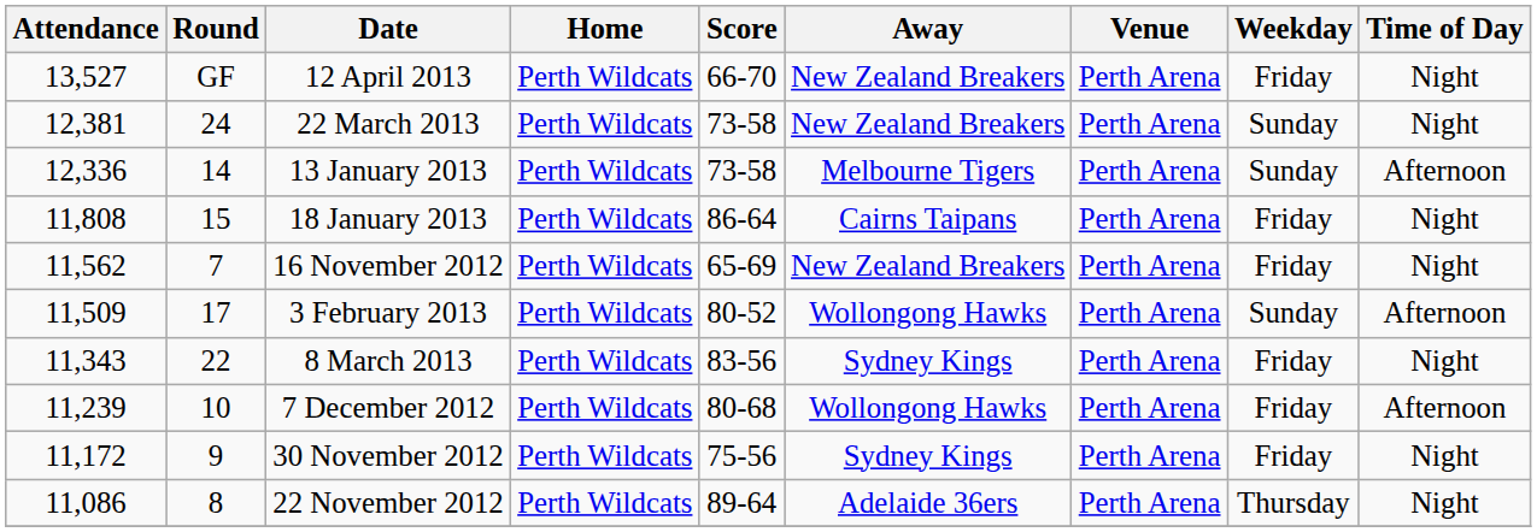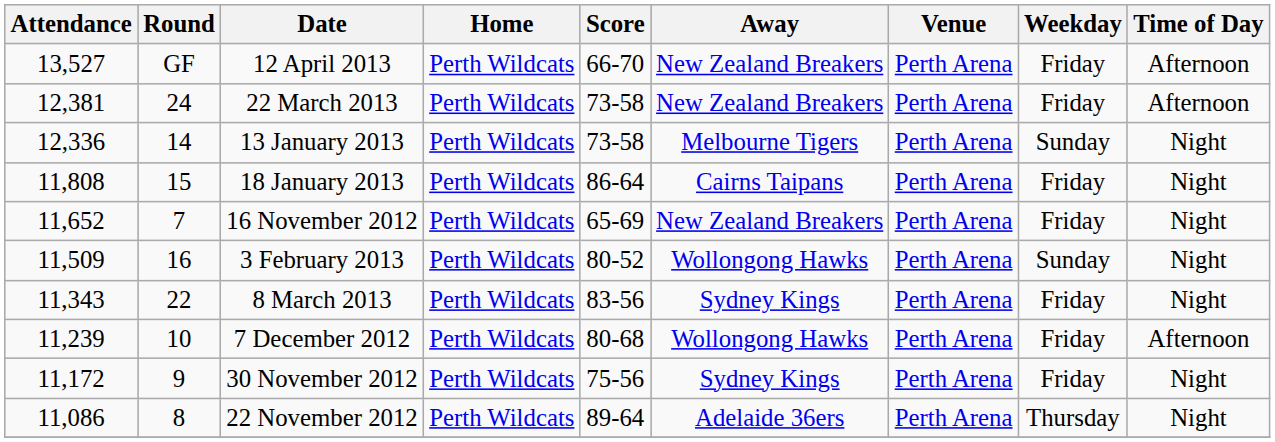12 April 2013 | Time of Day: Night -> Afternoon
22 March 2013 | Weekday: Sunday -> Friday
22 March 2013 | Time of Day: Night -> Afternoon
13 January 2013 | Time of Day: Afternoon -> Night
16 November 2012 | Attendance: 11,562 -> 11,652
3 February 2013 | Round: 17 -> 16
3 February 2013 | Time of Day: Afternoon -> Night
